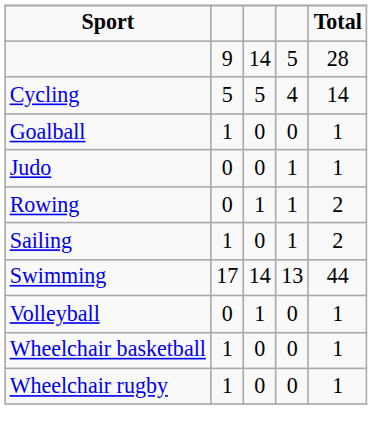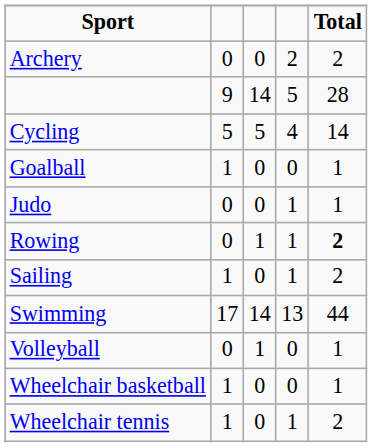+ row: Archery | 0 | 0 | 2 | 2
Rowing | Total: normal -> bold
- row: Wheelchair rugby | 1 | 0 | 0 | 1
+ row: Wheelchair tennis | 1 | 0 | 1 | 2
